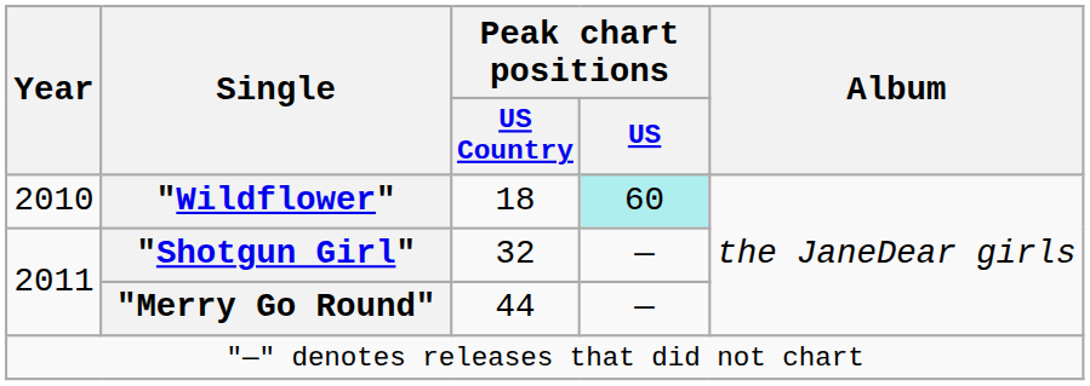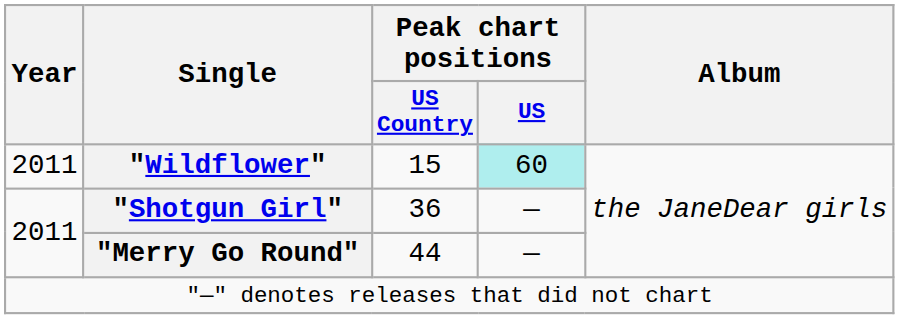"Wildflower" | Year: 2010 -> 2011
"Wildflower" | Peak chart positions / US Country: 18 -> 15
"Shotgun Girl" | Peak chart positions / US Country: 32 -> 36
